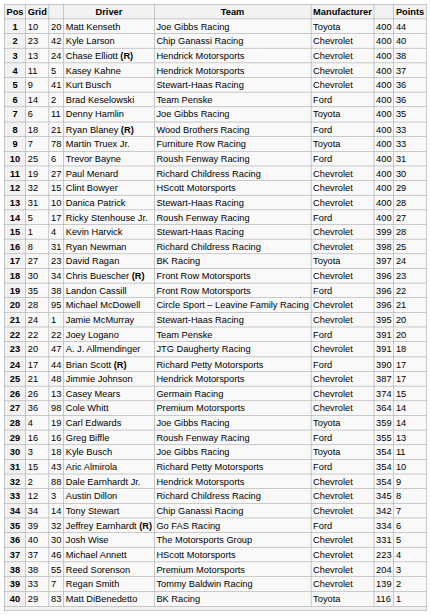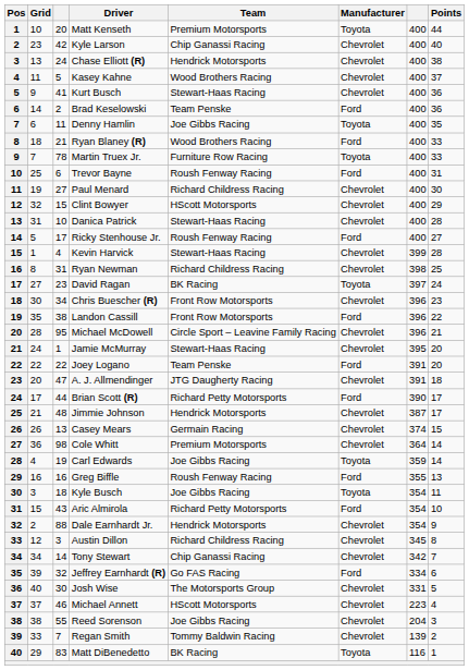Matt Kenseth | Team: Joe Gibbs Racing -> Premium Motorsports
Kasey Kahne | Team: Hendrick Motorsports -> Wood Brothers Racing
Reed Sorenson | Team: Premium Motorsports -> Joe Gibbs Racing
